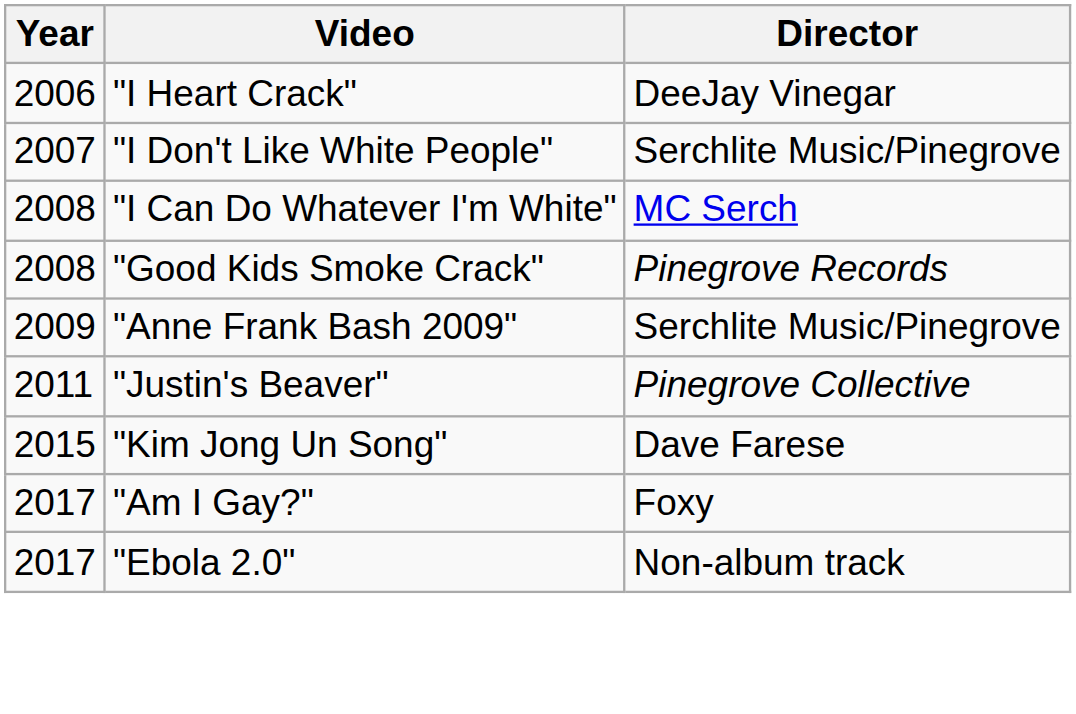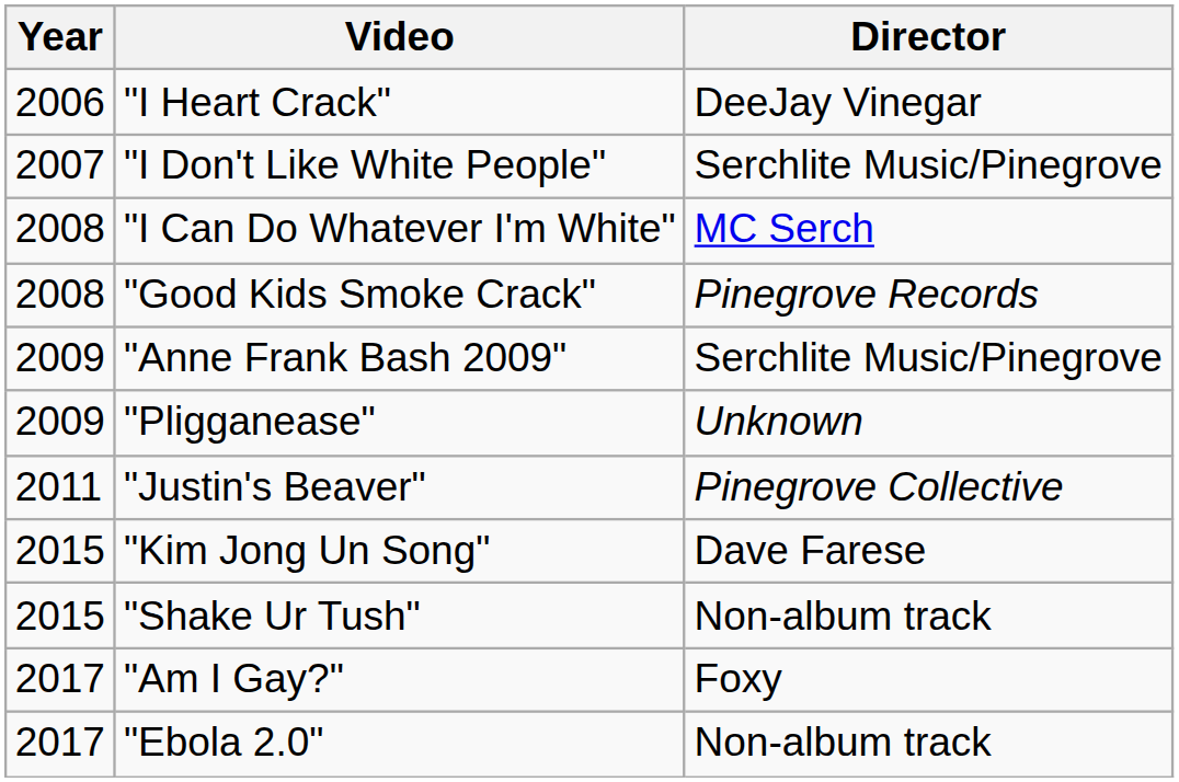+ row: 2009 | "Pligganease" | Unknown
+ row: 2015 | "Shake Ur Tush" | Non-album track
